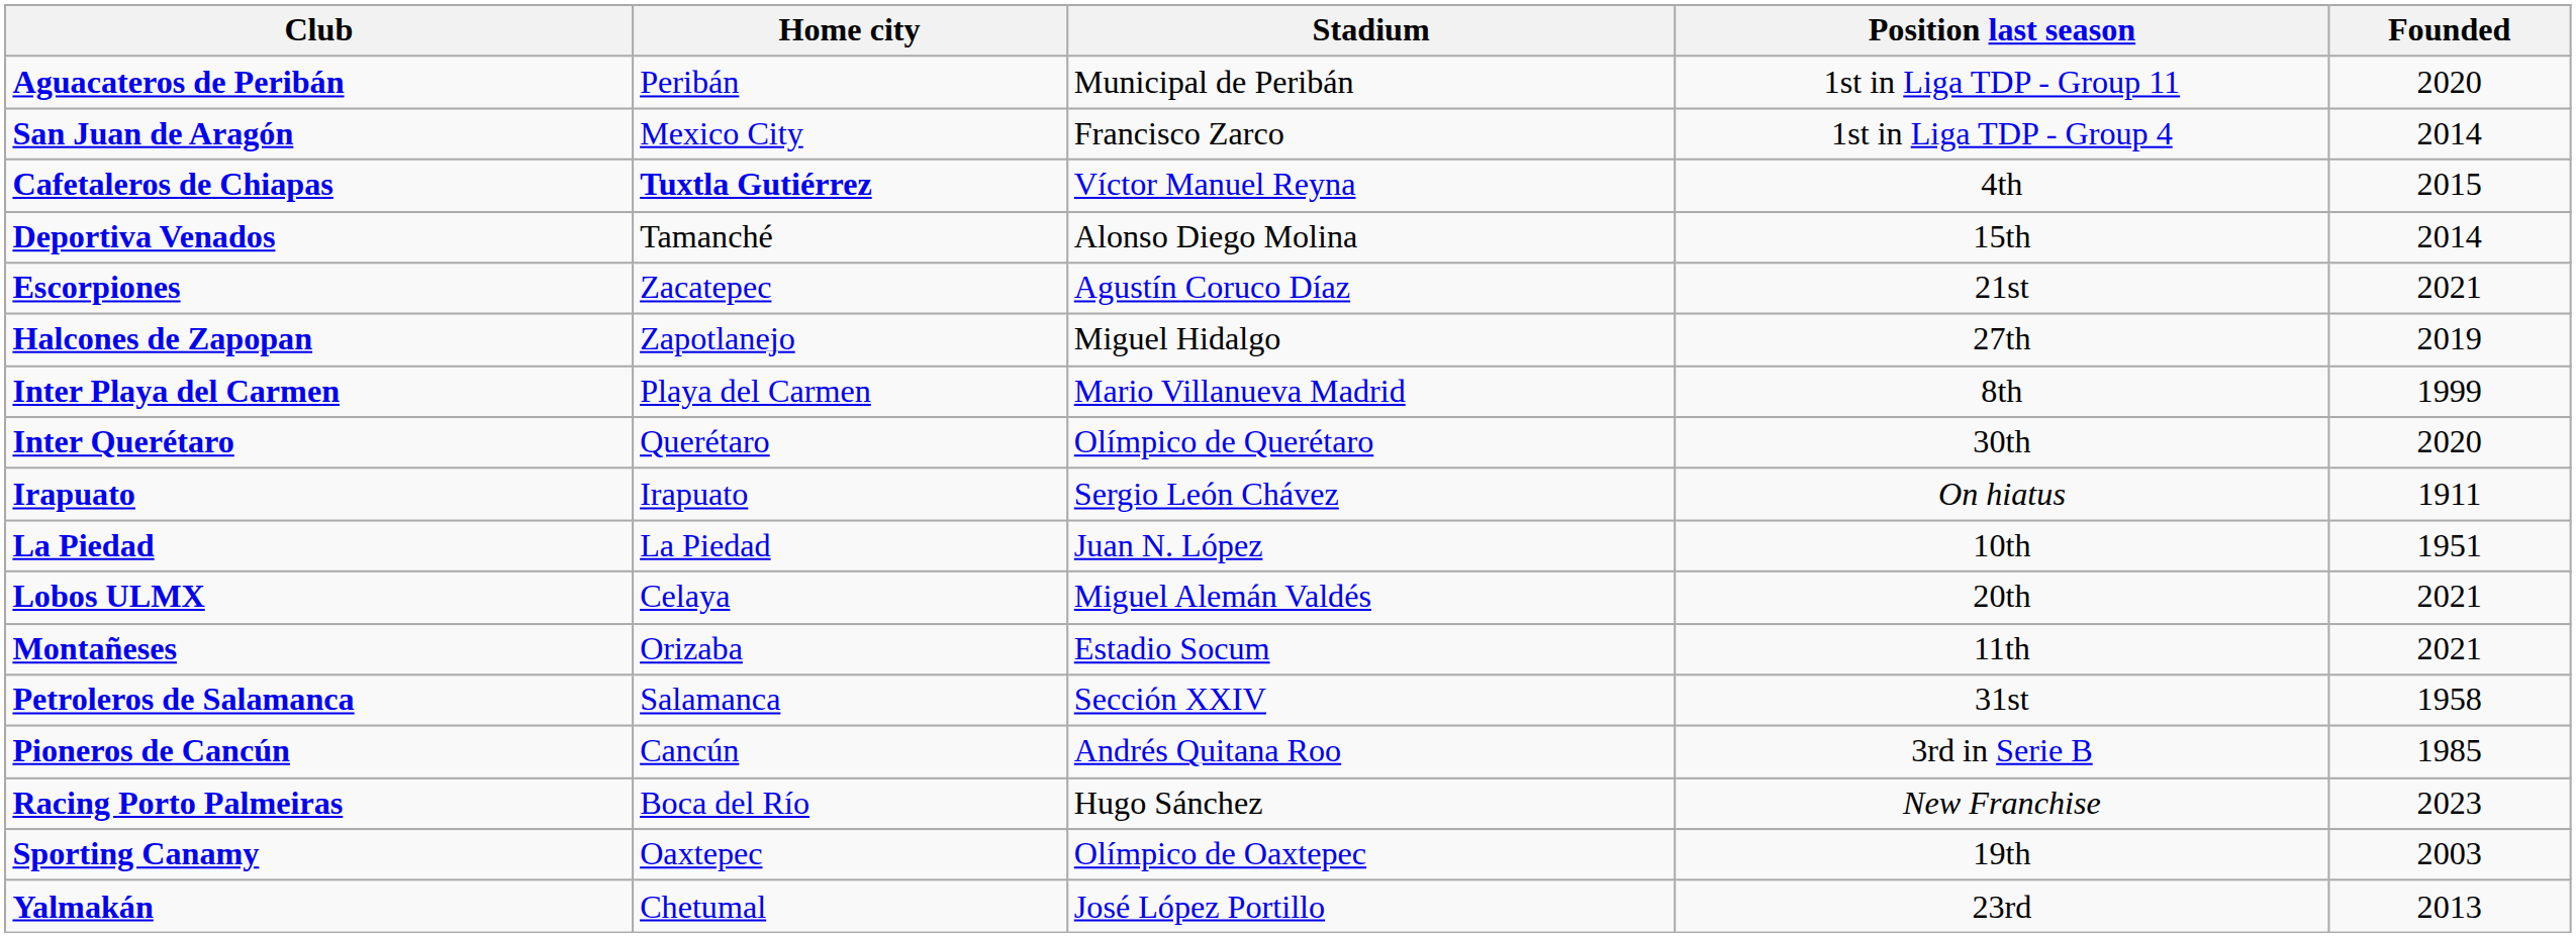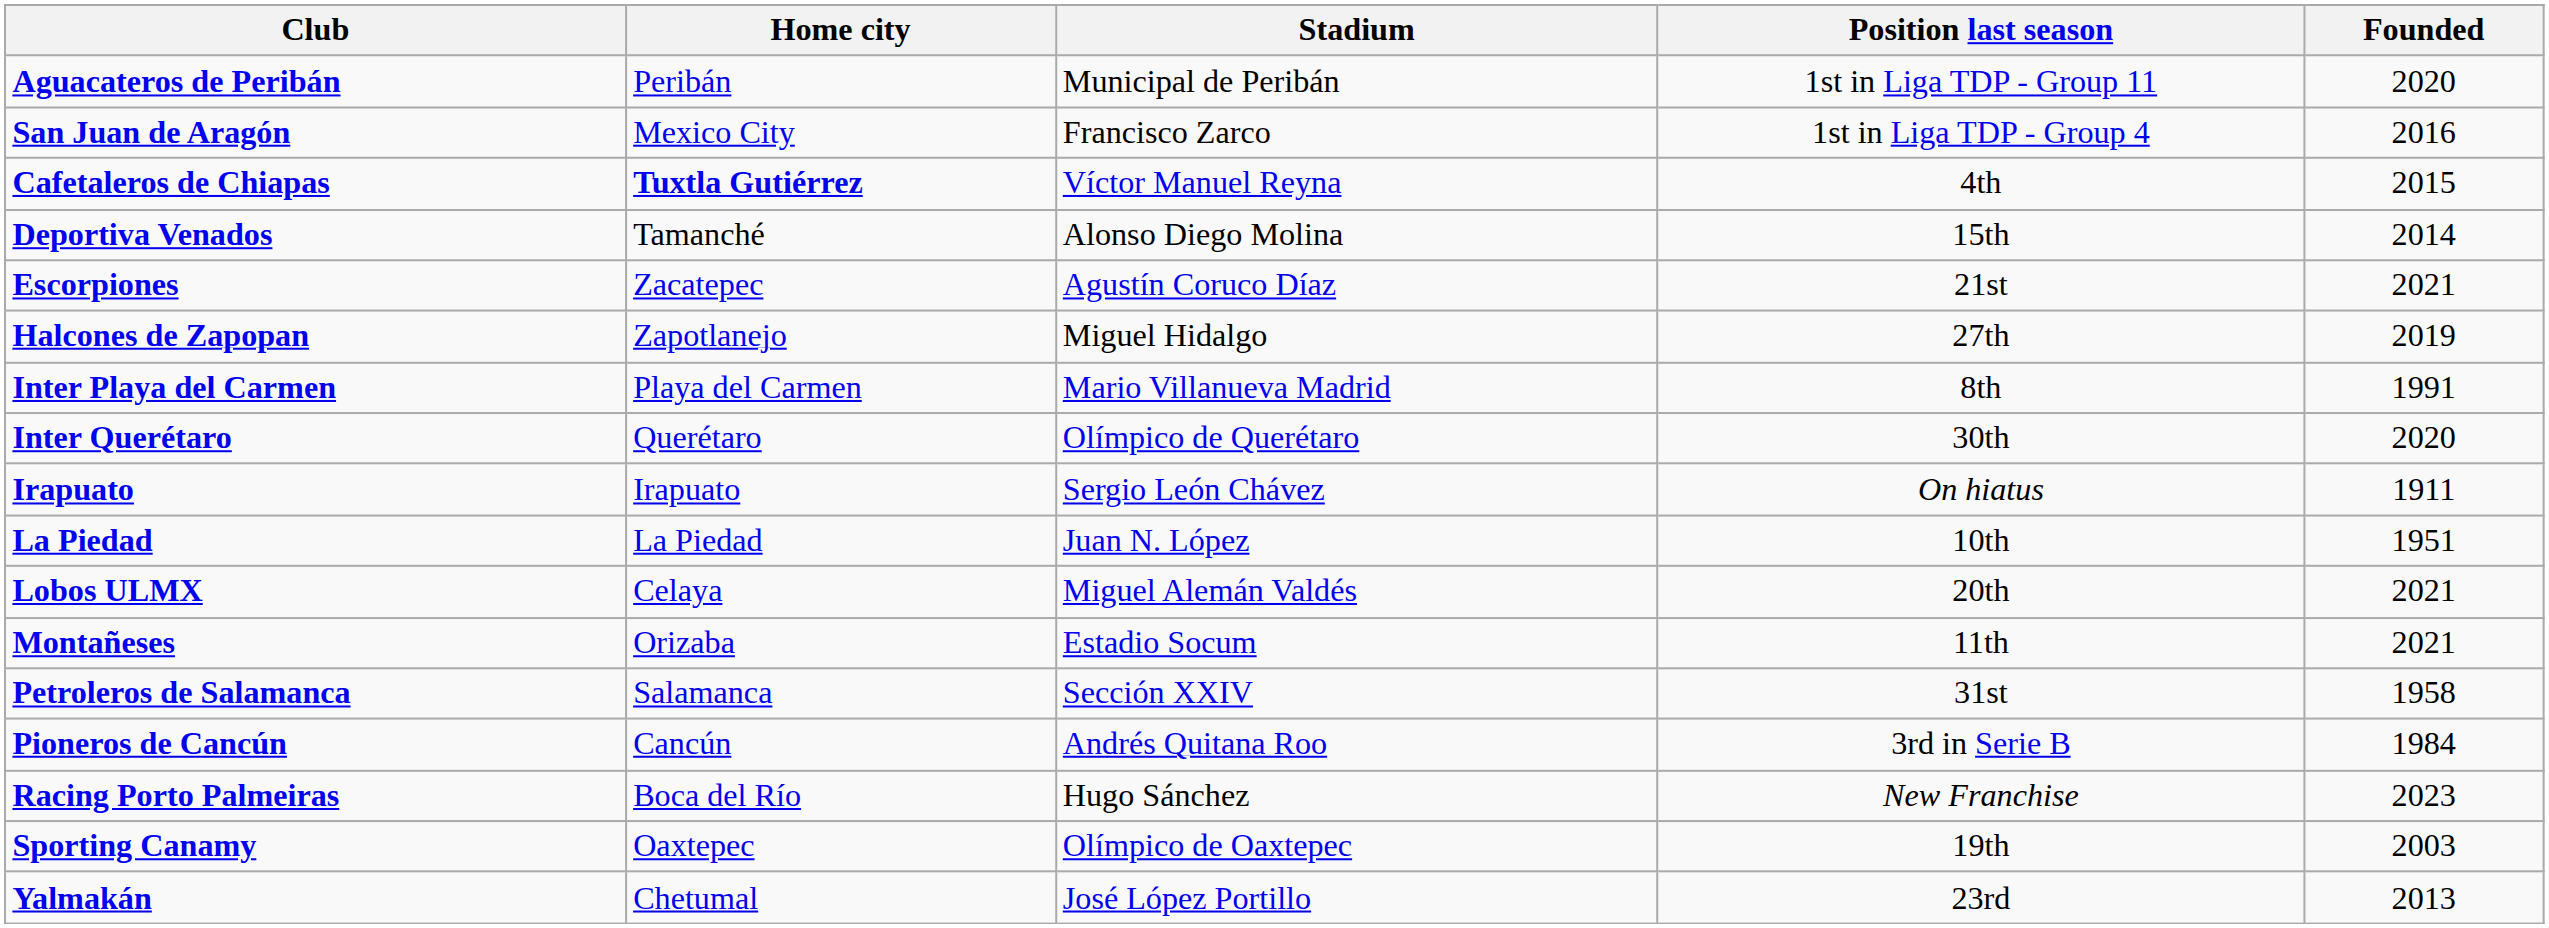San Juan de Aragón | Founded: 2014 -> 2016
Inter Playa del Carmen | Founded: 1999 -> 1991
Pioneros de Cancún | Founded: 1985 -> 1984
